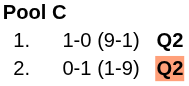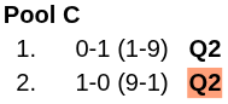1. | column 3: 1-0 (9-1) -> 0-1 (1-9)
2. | column 3: 0-1 (1-9) -> 1-0 (9-1)
